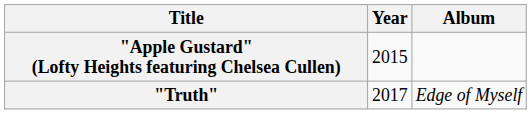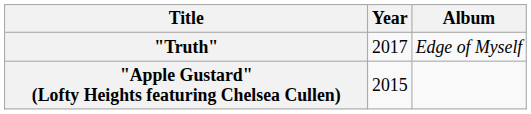rows swapped: "Apple Gustard" (Lofty Heights featuring Chelsea Cullen) <-> "Truth"
